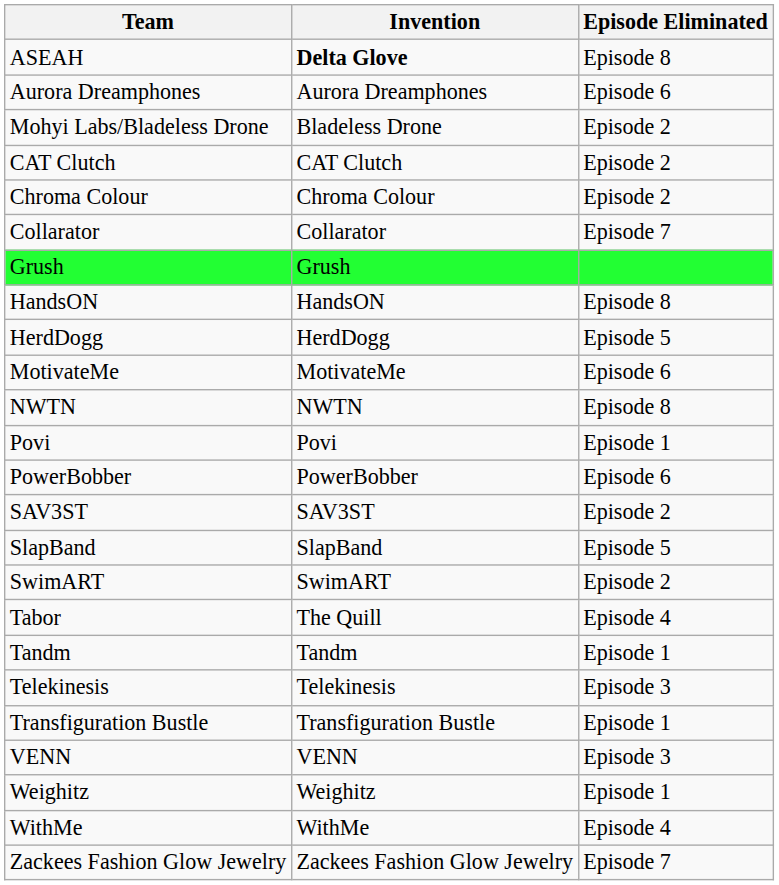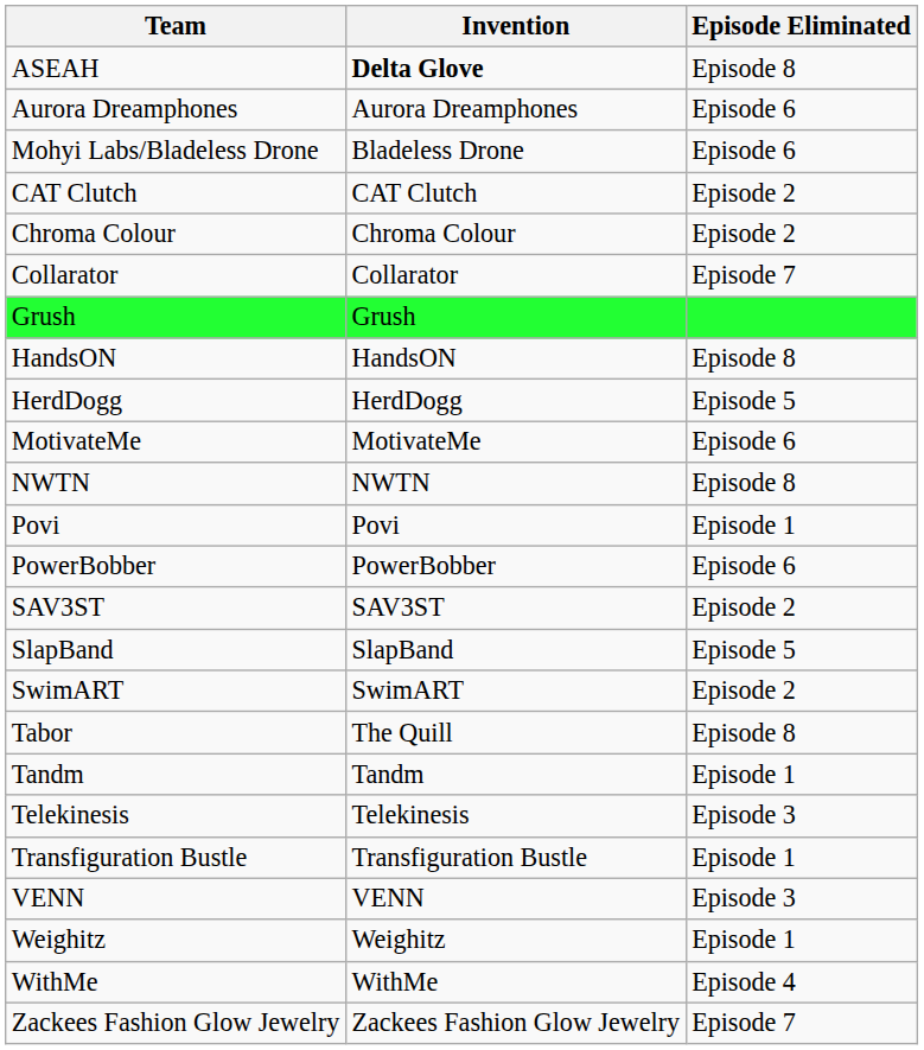Mohyi Labs/Bladeless Drone | Episode Eliminated: Episode 2 -> Episode 6
Tabor | Episode Eliminated: Episode 4 -> Episode 8
